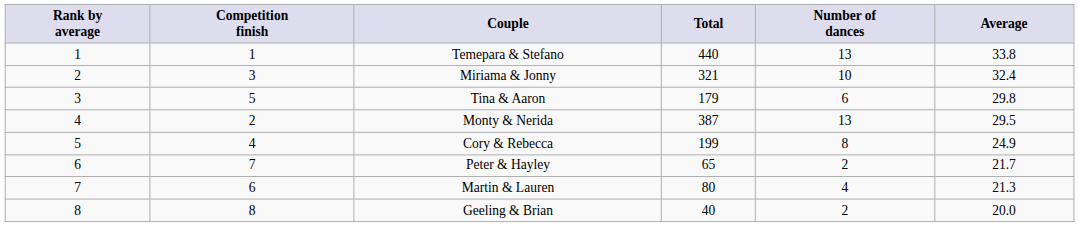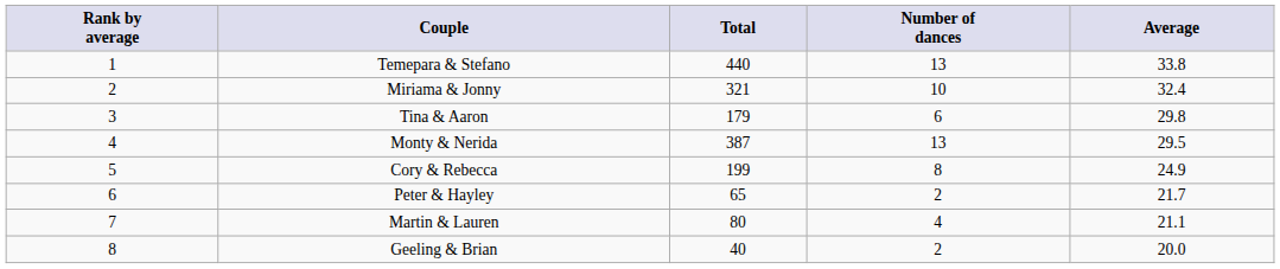- column: Competition finish | 1 | 3 | 5 | 2 | 4 | 7 | 6 | 8
Martin & Lauren | Average: 21.3 -> 21.1
